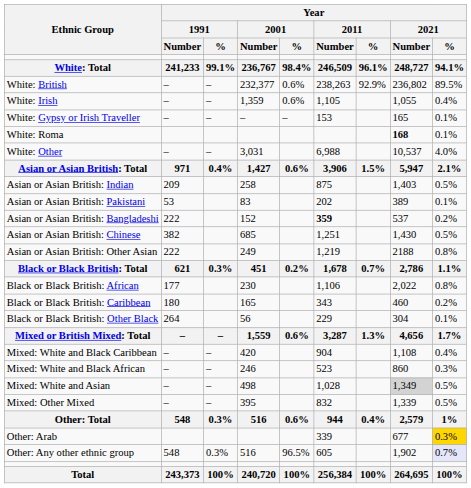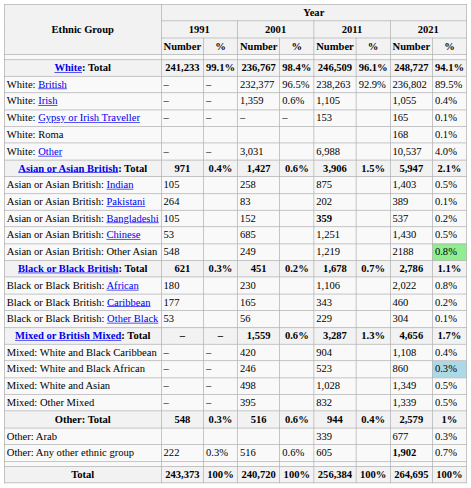White: British | Year / 2001 / %: 0.6% -> 96.5%
White: Roma | Year / 2021 / Number: bold -> normal
Asian or Asian British: Indian | Year / 1991 / Number: 209 -> 105
Asian or Asian British: Pakistani | Year / 1991 / Number: 53 -> 264
Asian or Asian British: Bangladeshi | Year / 1991 / Number: 222 -> 105
Asian or Asian British: Chinese | Year / 1991 / Number: 382 -> 53
Asian or Asian British: Other Asian | Year / 1991 / Number: 222 -> 548
Asian or Asian British: Other Asian | Year / 2021 / %: no background -> lightgreen background
Black or Black British: African | Year / 1991 / Number: 177 -> 180
Black or Black British: Caribbean | Year / 1991 / Number: 180 -> 177
Black or Black British: Other Black | Year / 1991 / Number: 264 -> 53
Mixed: White and Black African | Year / 2021 / %: no background -> lightblue background
Mixed: White and Asian | Year / 2021 / Number: lightgrey background -> no background
Other: Arab | Year / 2021 / %: gold background -> no background
Other: Any other ethnic group | Year / 1991 / Number: 548 -> 222
Other: Any other ethnic group | Year / 2001 / %: 96.5% -> 0.6%
Other: Any other ethnic group | Year / 2021 / Number: normal -> bold
Other: Any other ethnic group | Year / 2021 / %: lavender background -> no background
